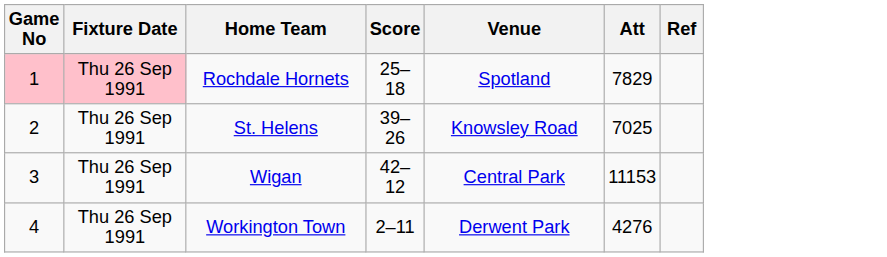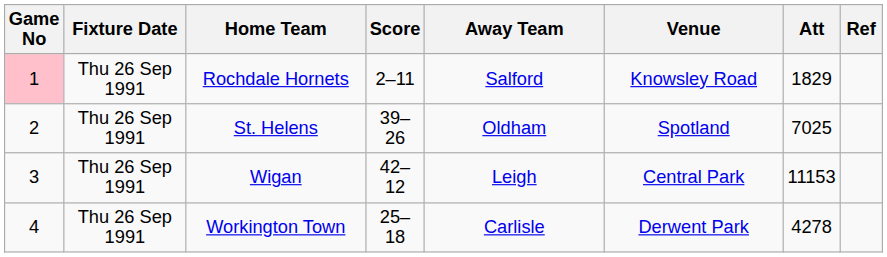+ column: Away Team | Salford | Oldham | Leigh | Carlisle
Rochdale Hornets | Fixture Date: pink background -> no background
Rochdale Hornets | Score: 25–18 -> 2–11
Rochdale Hornets | Venue: Spotland -> Knowsley Road
Rochdale Hornets | Att: 7829 -> 1829
St. Helens | Venue: Knowsley Road -> Spotland
Workington Town | Score: 2–11 -> 25–18
Workington Town | Att: 4276 -> 4278
